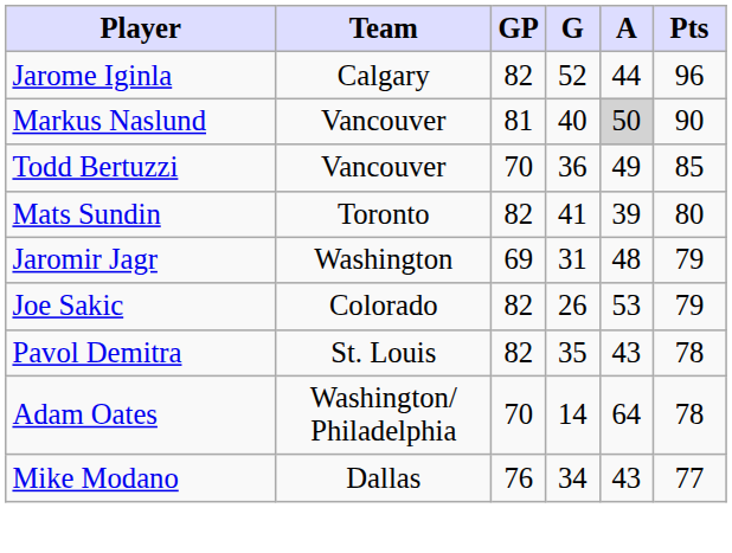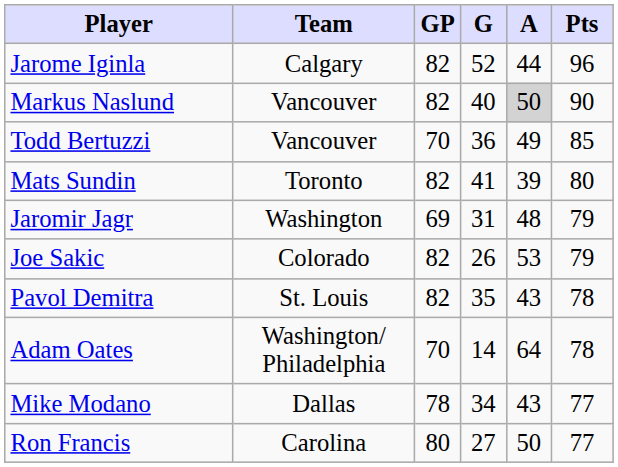Markus Naslund | GP: 81 -> 82
Mike Modano | GP: 76 -> 78
+ row: Ron Francis | Carolina | 80 | 27 | 50 | 77
